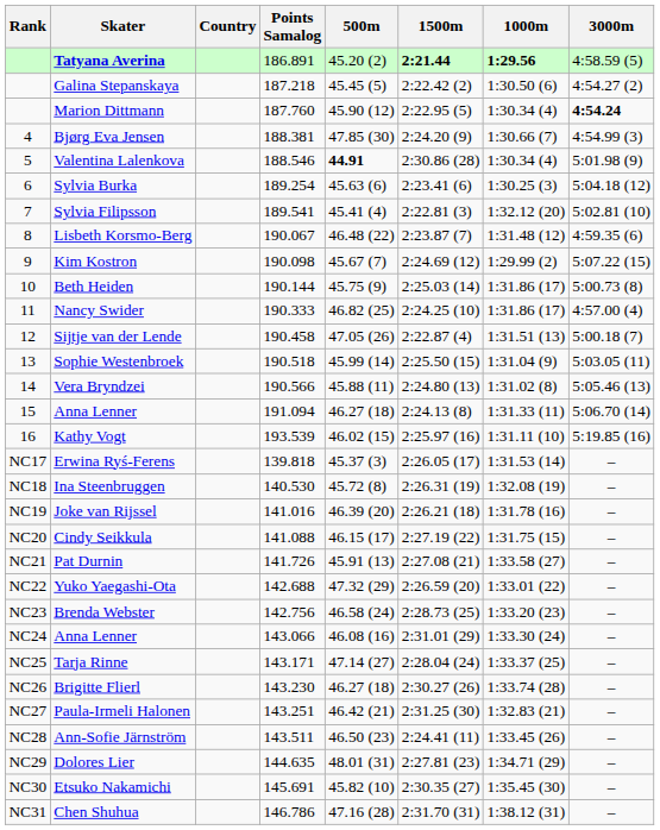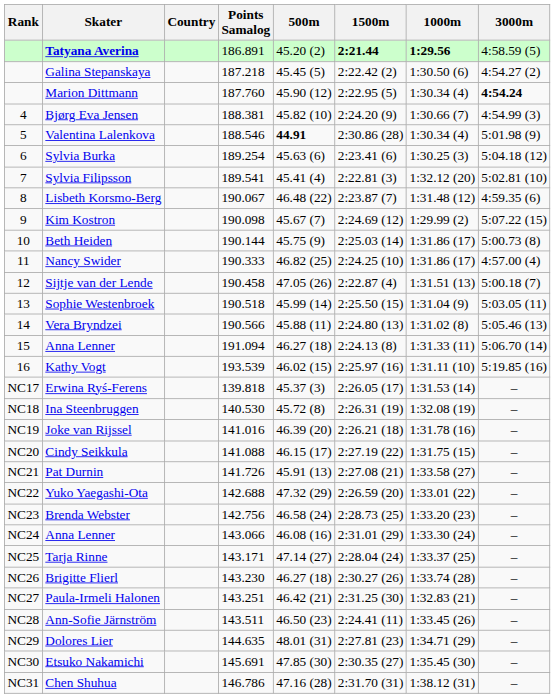Bjørg Eva Jensen | 500m: 47.85 (30) -> 45.82 (10)
Etsuko Nakamichi | 500m: 45.82 (10) -> 47.85 (30)
